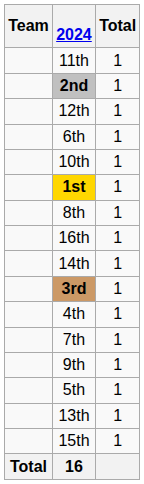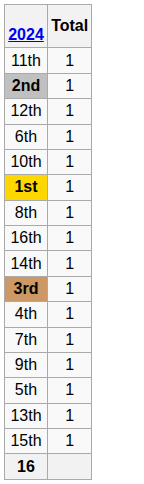- column: Team | Total
